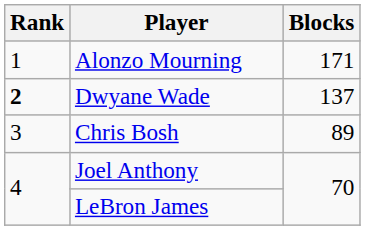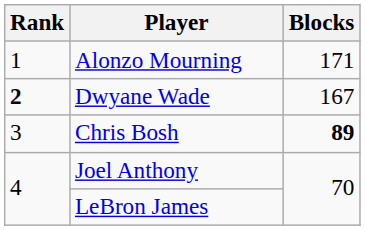Dwyane Wade | Blocks: 137 -> 167
Chris Bosh | Blocks: normal -> bold
